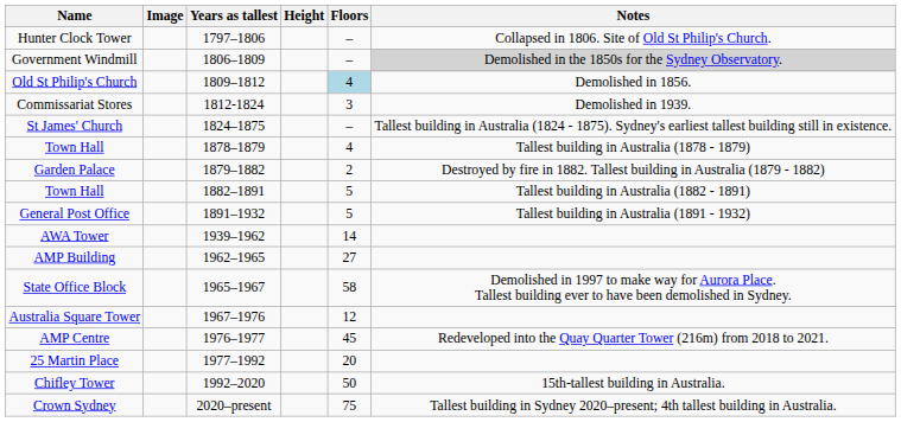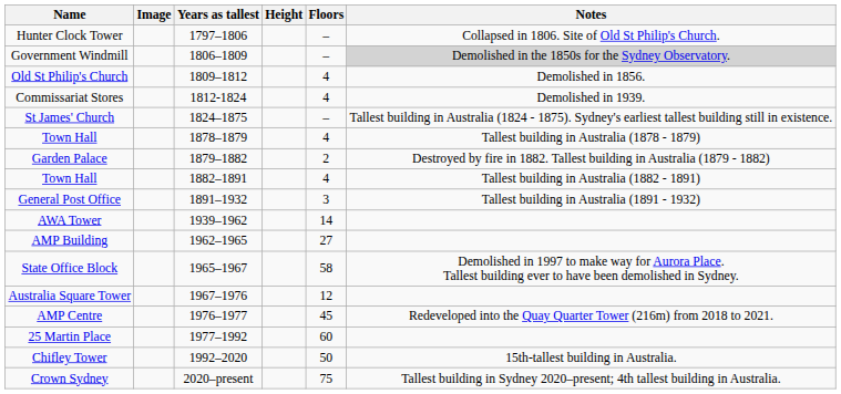Old St Philip's Church | Floors: lightblue background -> no background
Commissariat Stores | Floors: 3 -> 4
Town Hall / 1882–1891 | Floors: 5 -> 4
General Post Office | Floors: 5 -> 3
25 Martin Place | Floors: 20 -> 60
